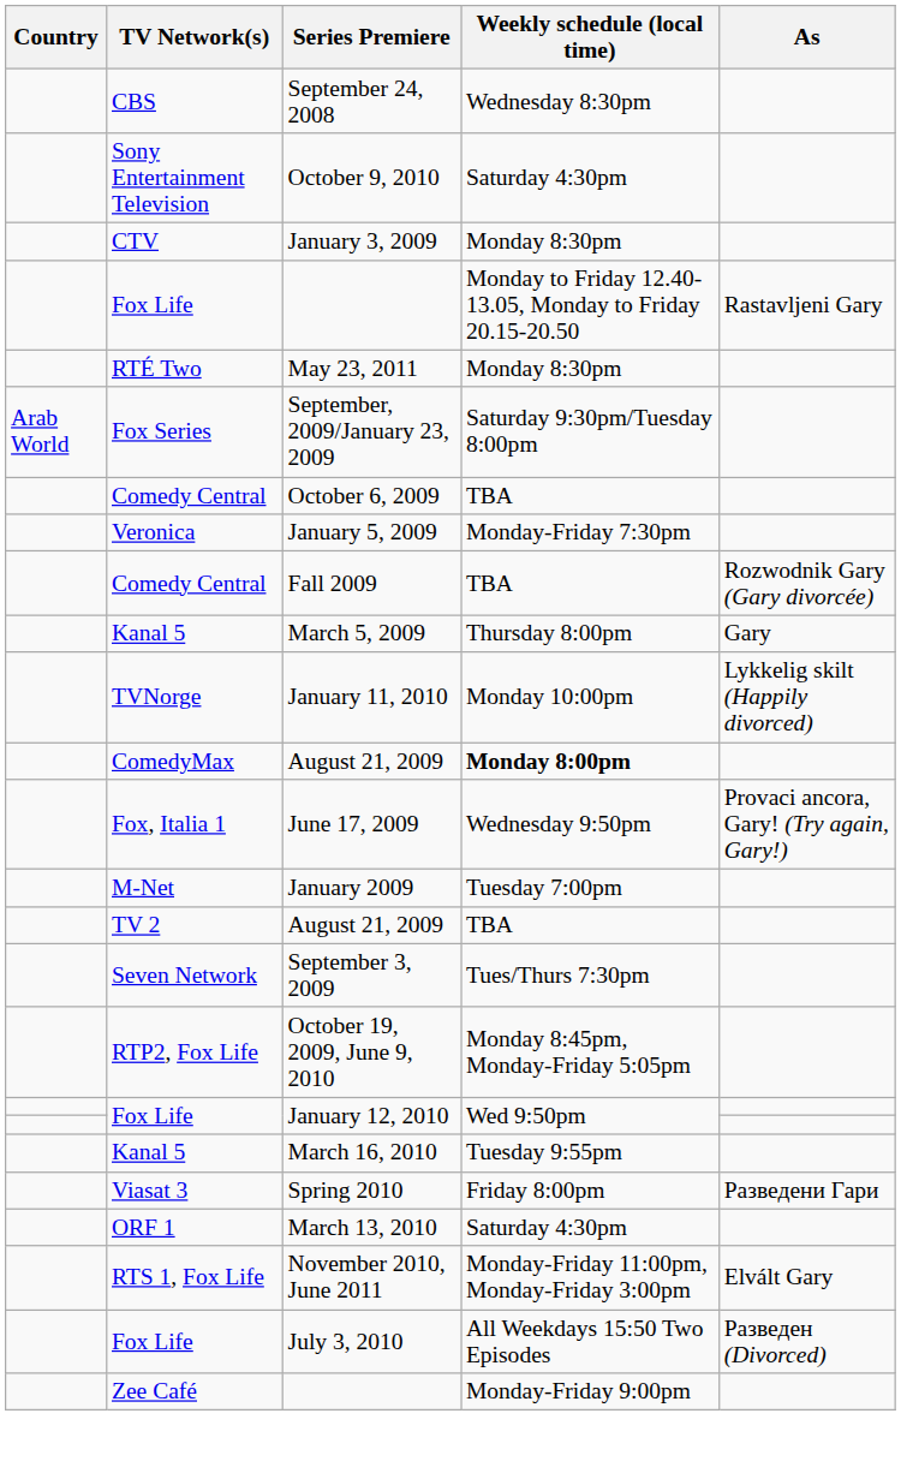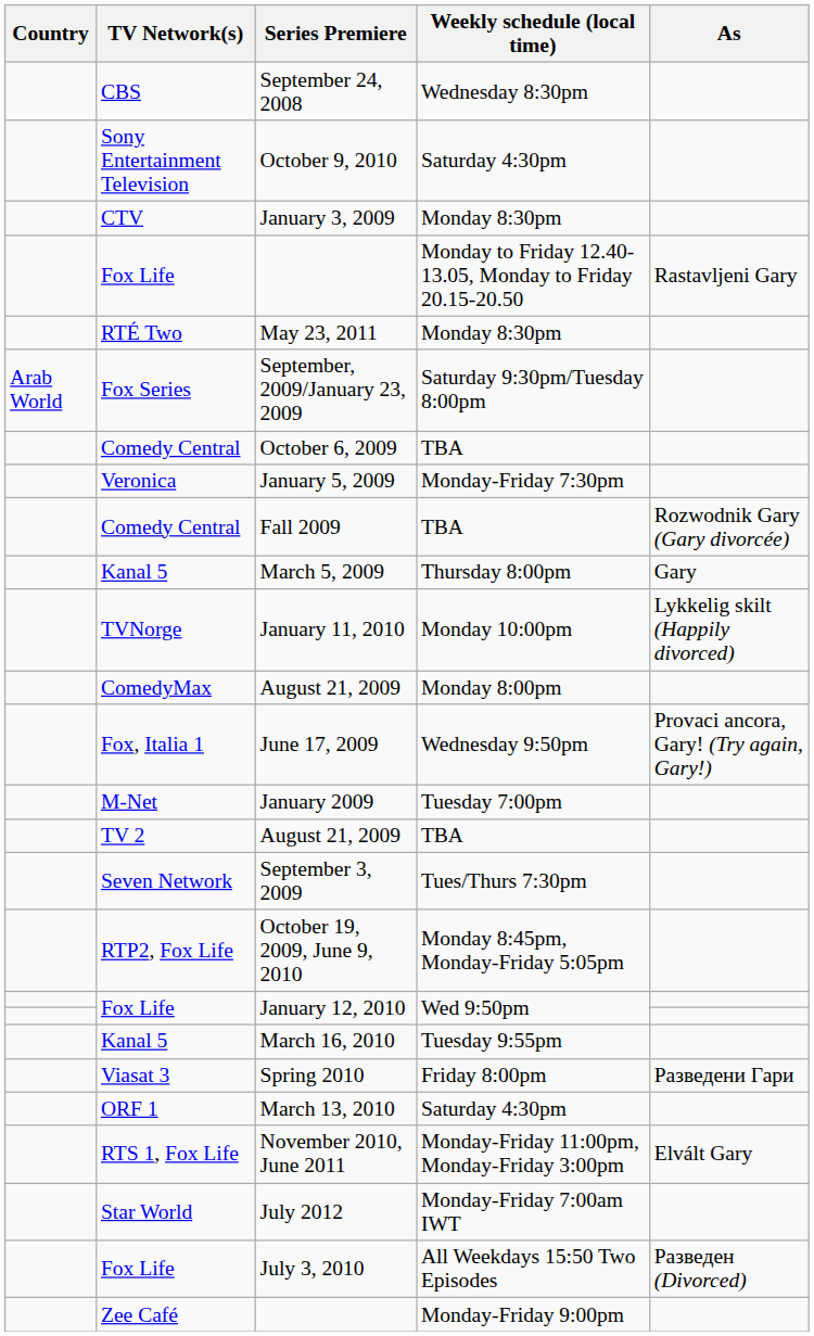ComedyMax / August 21, 2009 | Weekly schedule (local time): bold -> normal
+ row: Star World | July 2012 | Monday-Friday 7:00am IWT
